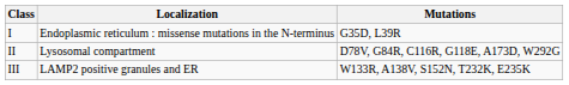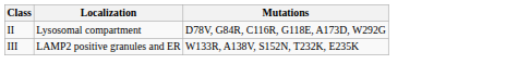- row: I | Endoplasmic reticulum : missense mutations in the N-terminus | G35D, L39R
